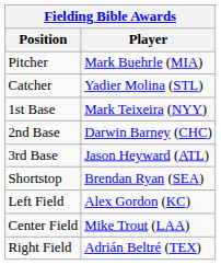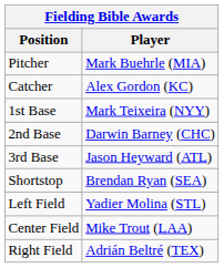Catcher | Player: Yadier Molina (STL) -> Alex Gordon (KC)
Left Field | Player: Alex Gordon (KC) -> Yadier Molina (STL)
